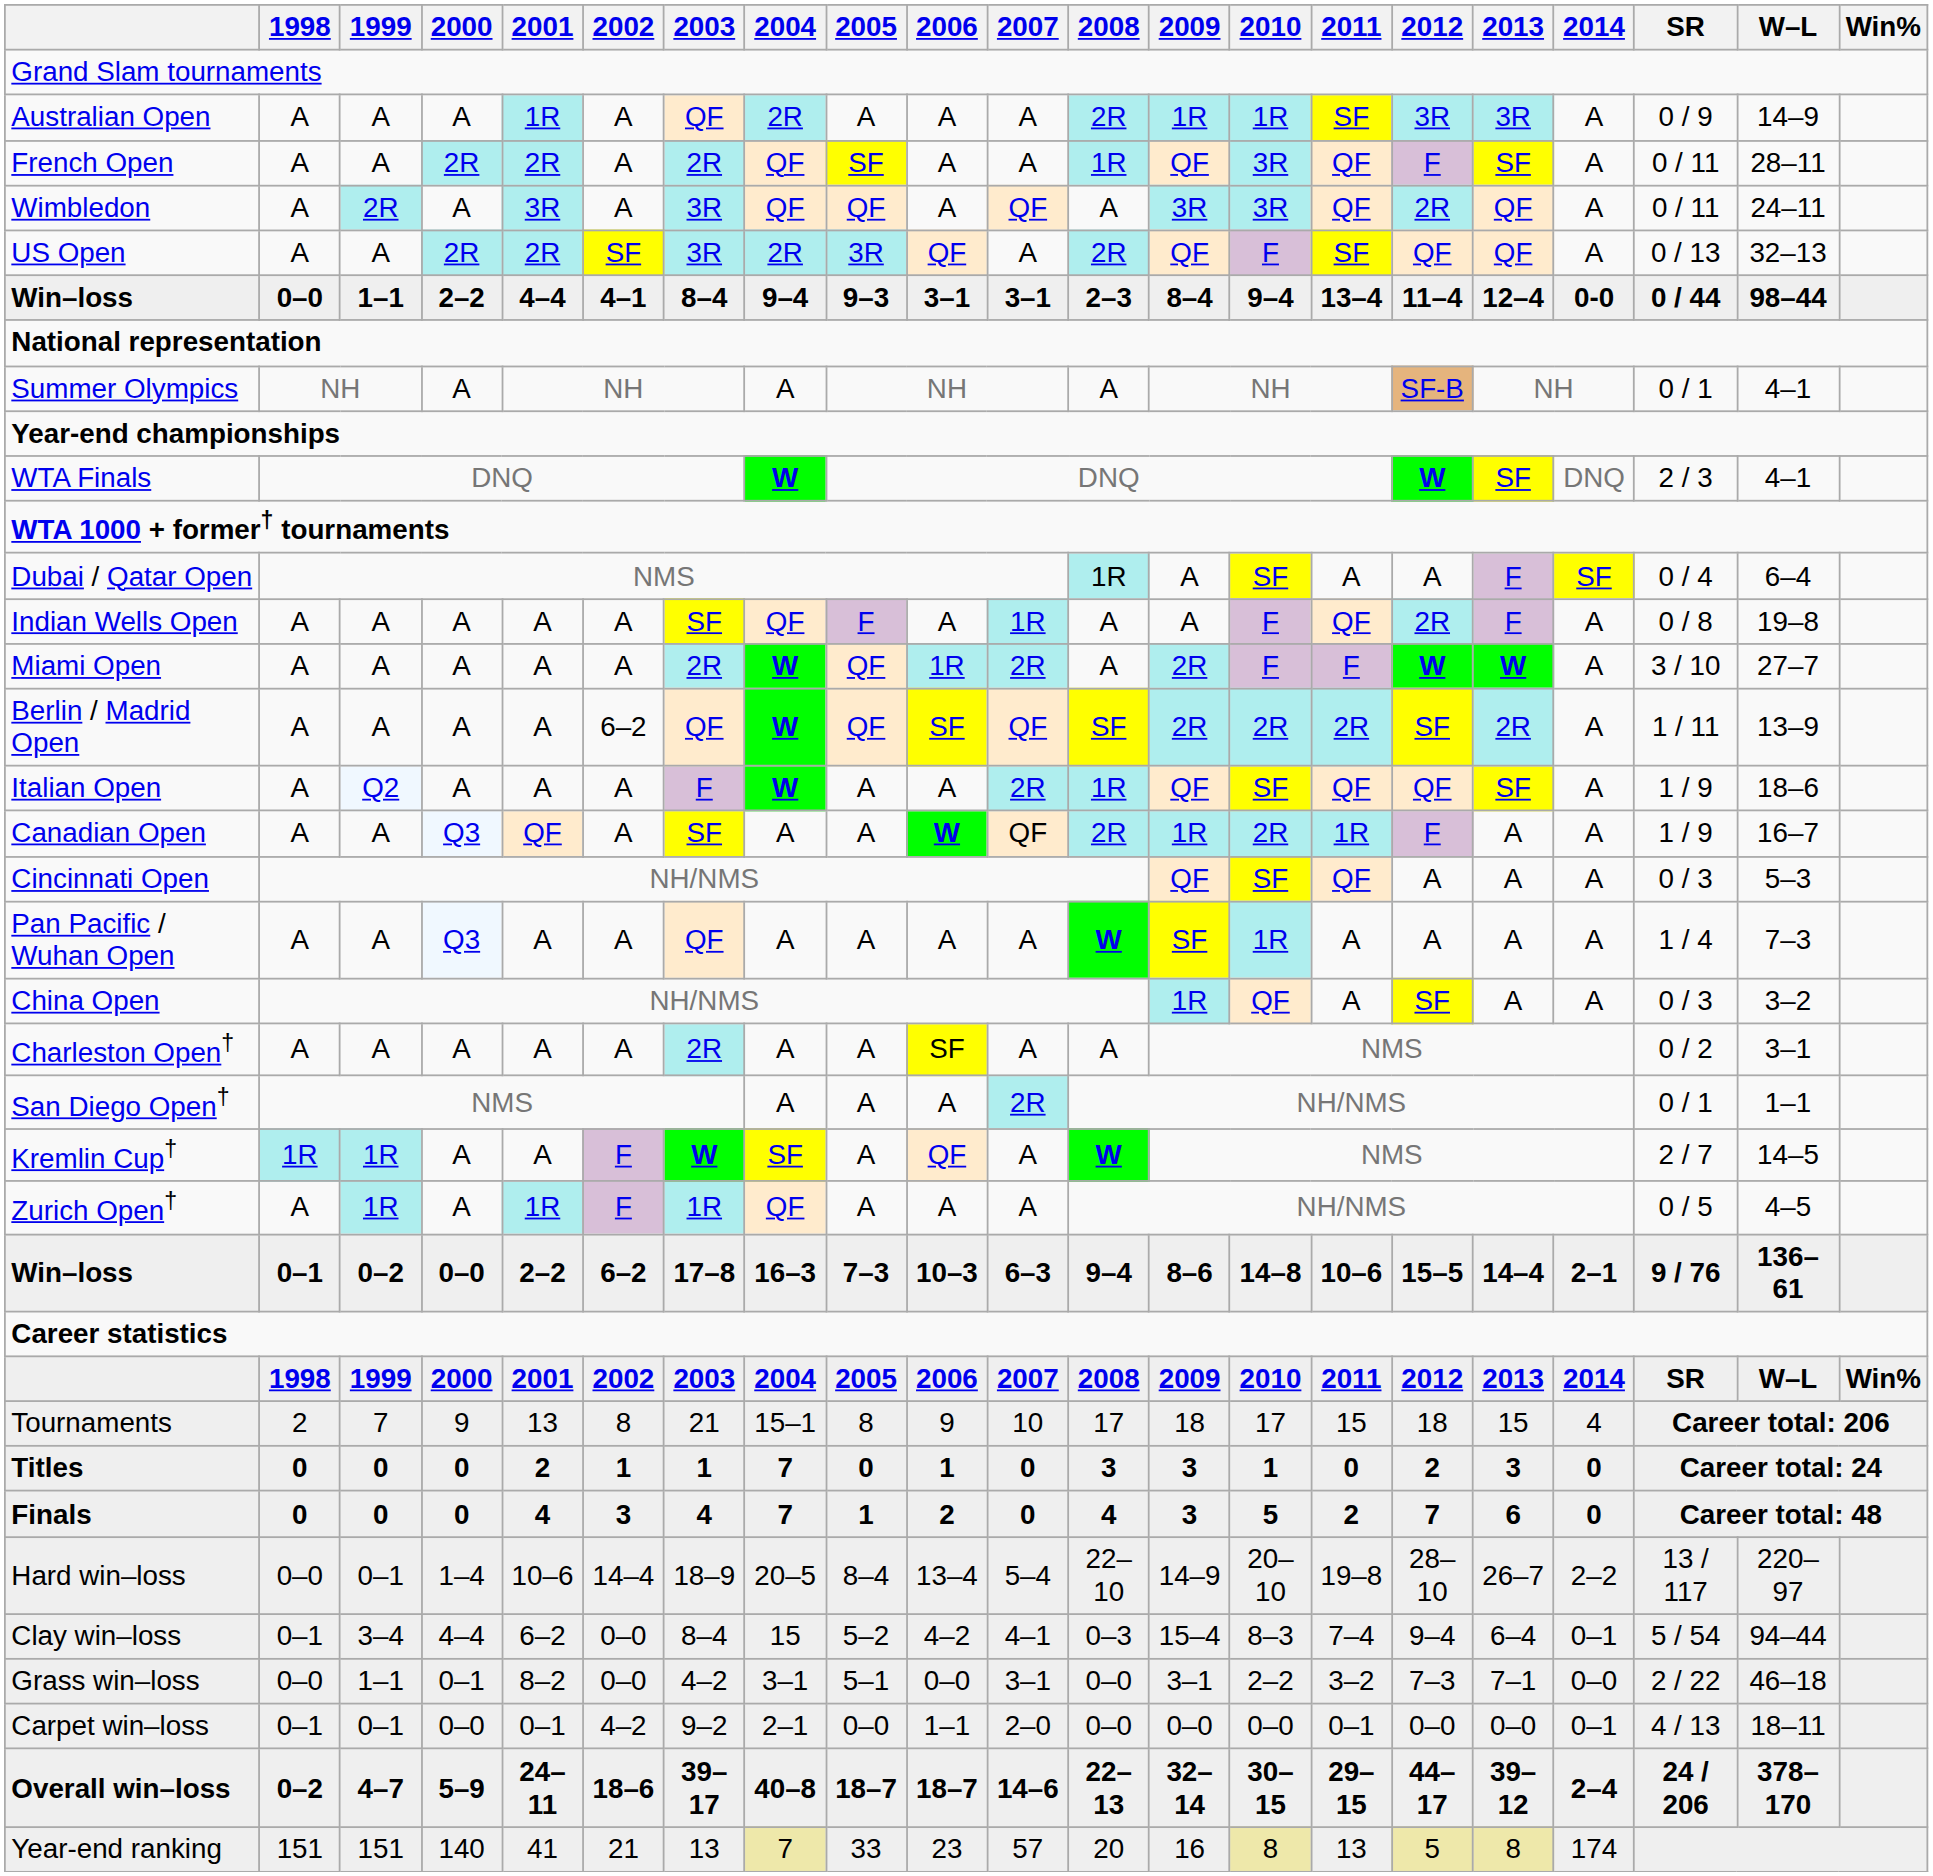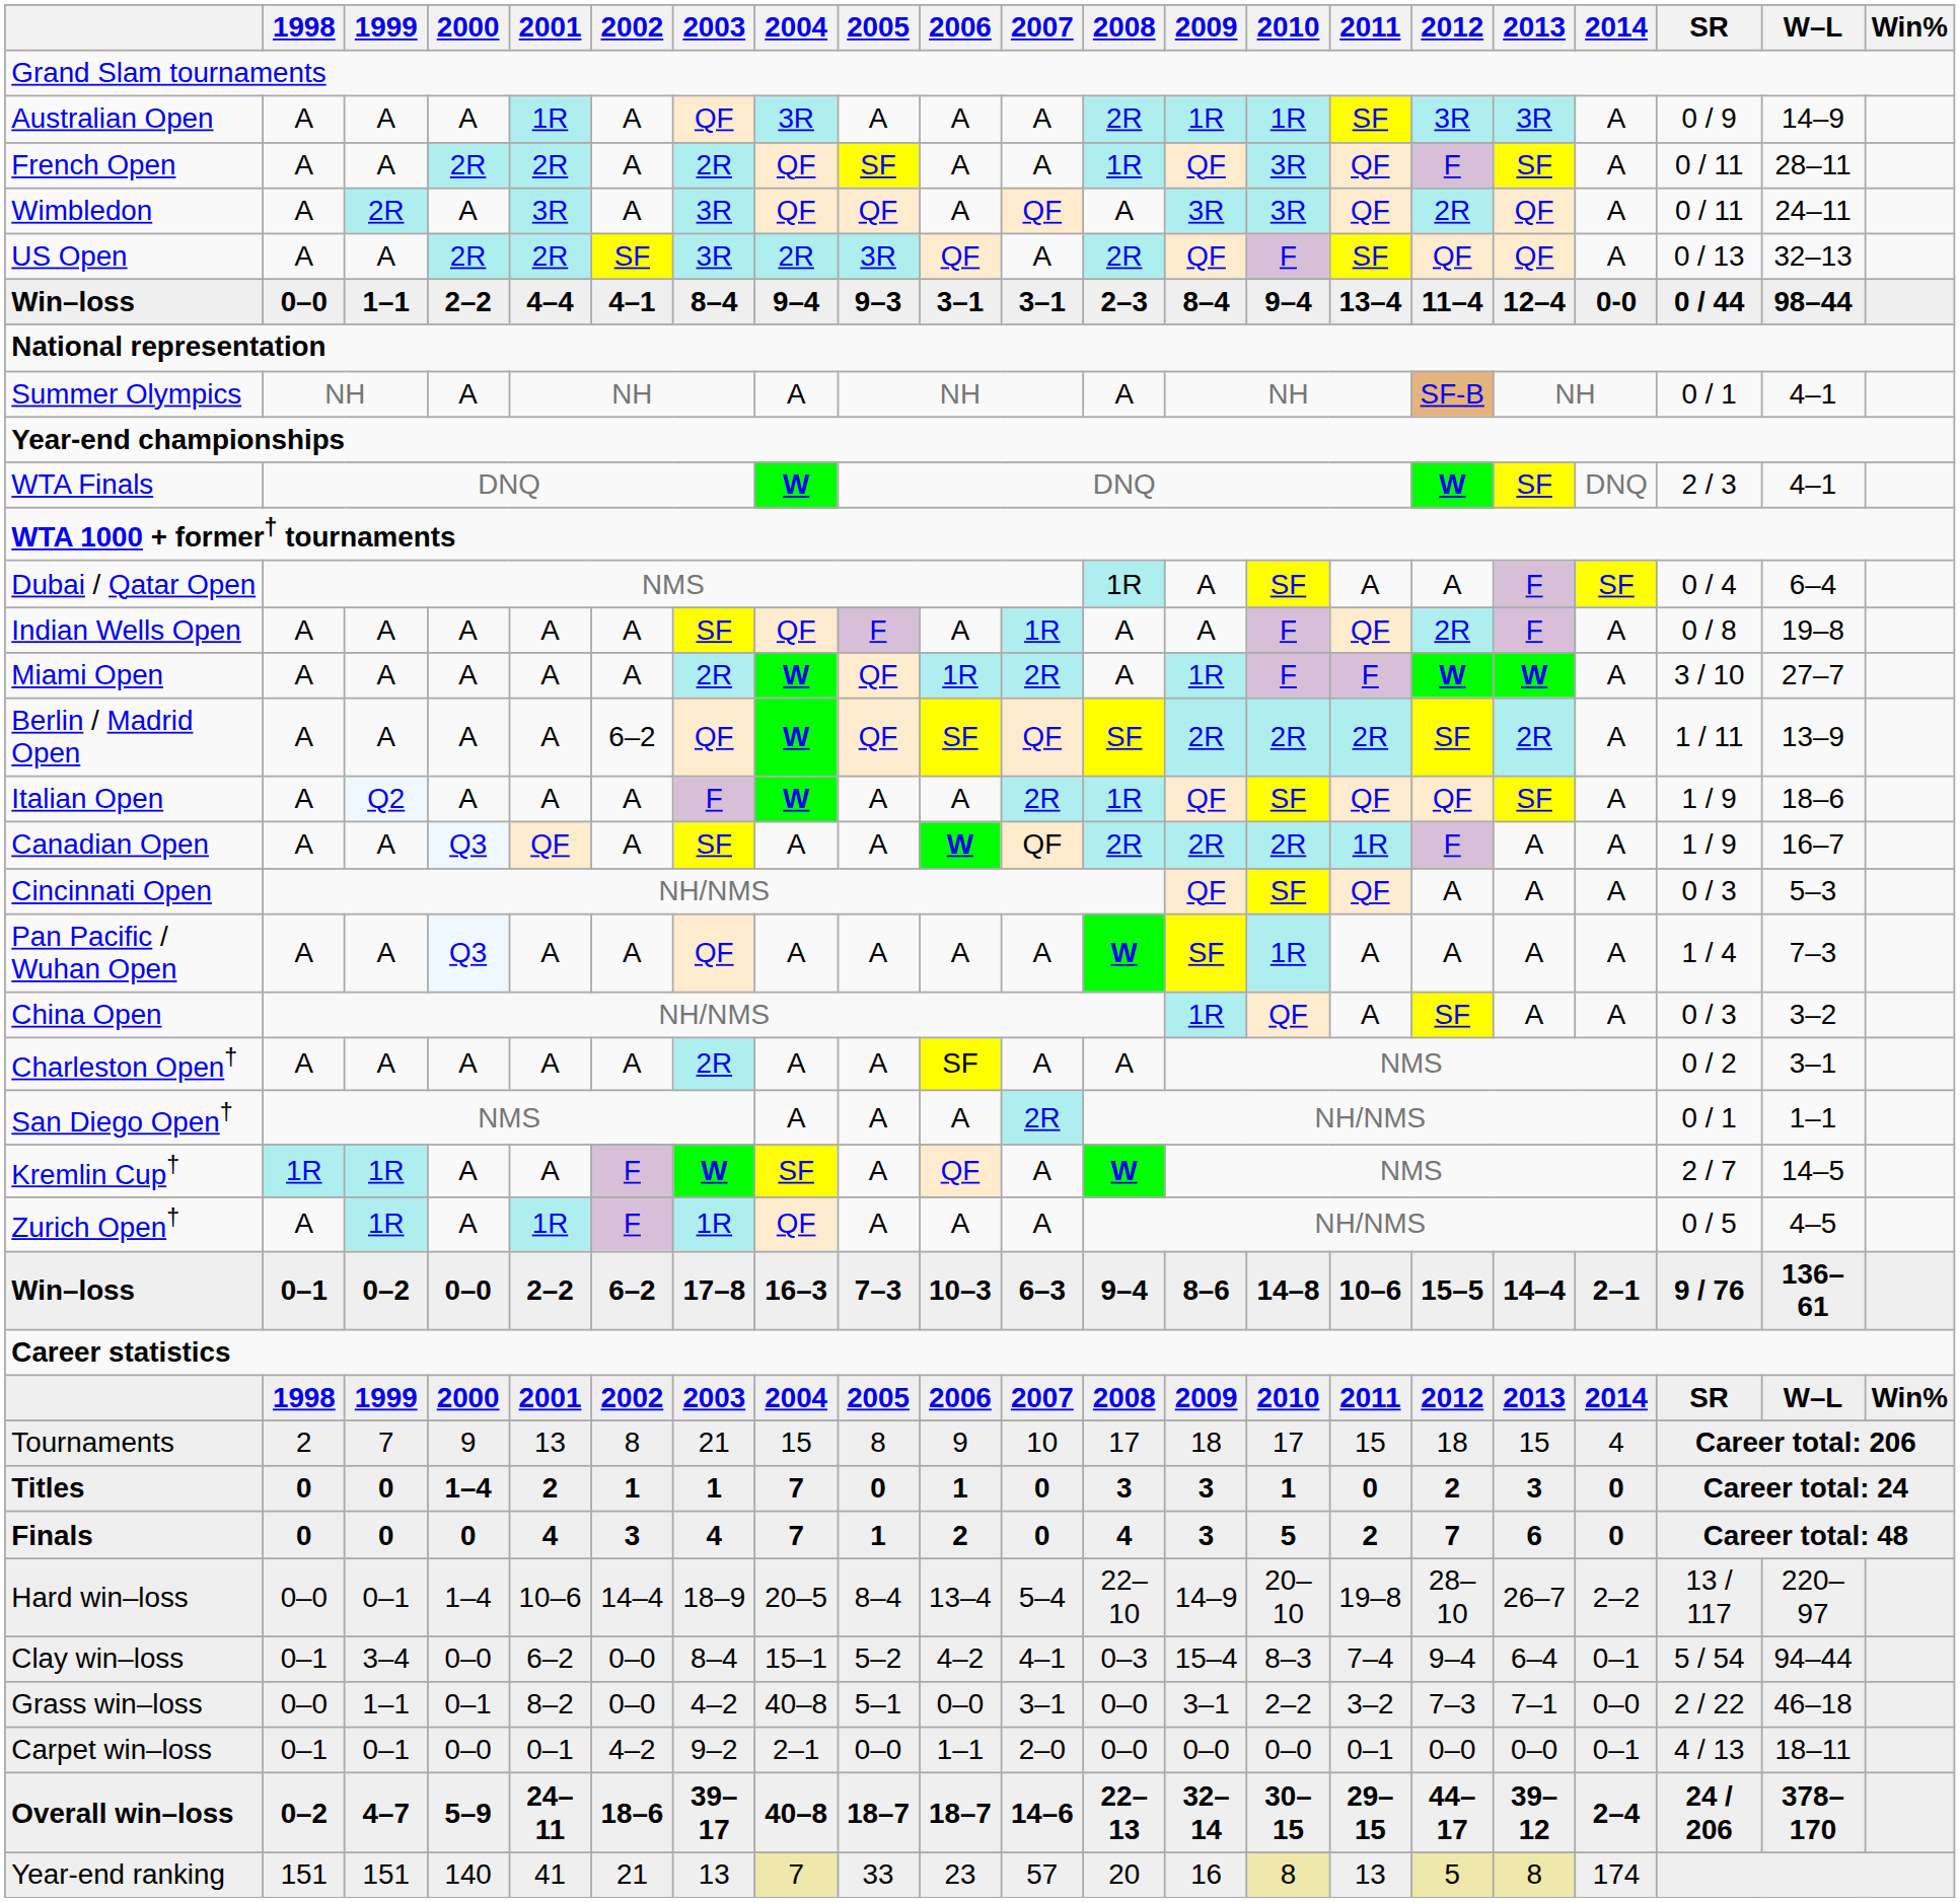Australian Open | 2004: 2R -> 3R
Miami Open | 2009: 2R -> 1R
Canadian Open | 2009: 1R -> 2R
Tournaments | 2004: 15–1 -> 15
Titles | 2000: 0 -> 1–4
Clay win–loss | 2000: 4–4 -> 0–0
Clay win–loss | 2004: 15 -> 15–1
Grass win–loss | 2004: 3–1 -> 40–8
